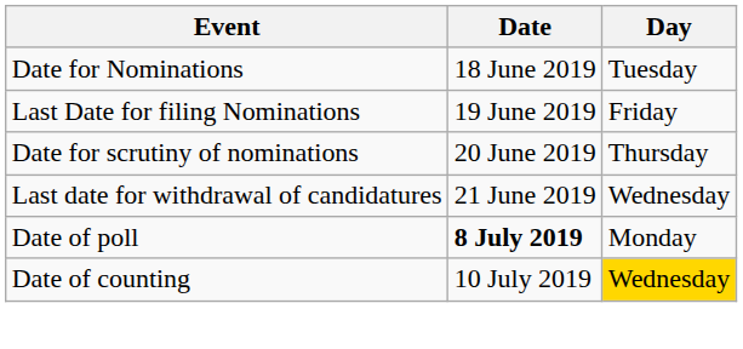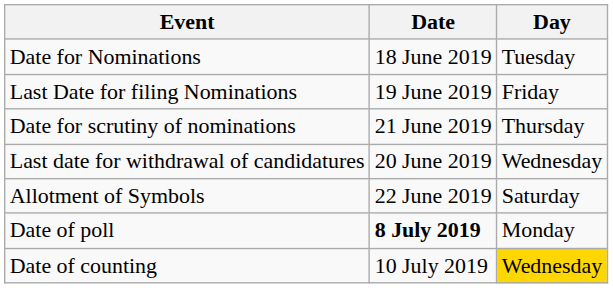Date for scrutiny of nominations | Date: 20 June 2019 -> 21 June 2019
Last date for withdrawal of candidatures | Date: 21 June 2019 -> 20 June 2019
+ row: Allotment of Symbols | 22 June 2019 | Saturday
